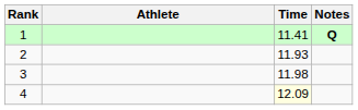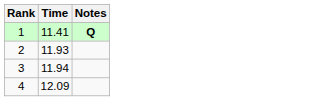- column: Athlete
3 | Time: 11.98 -> 11.94
4 | Time: lightyellow background -> no background
